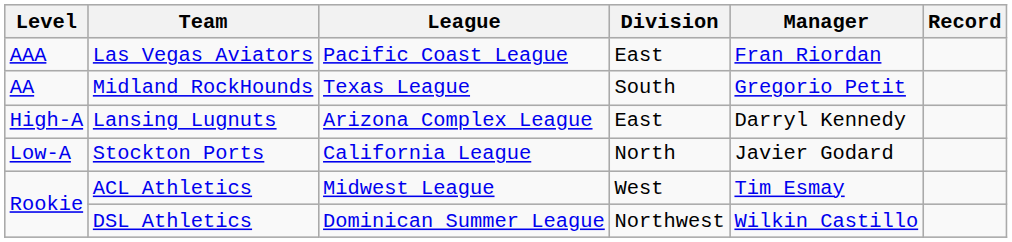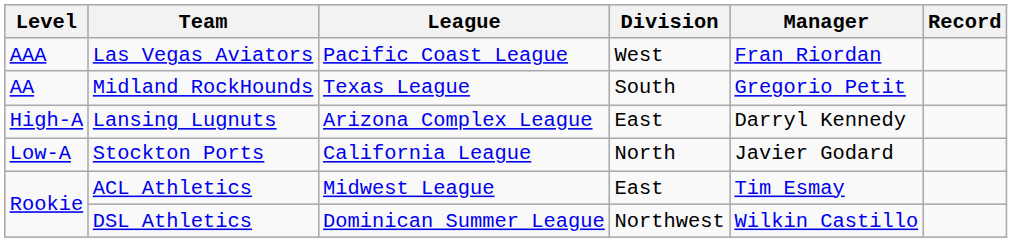Las Vegas Aviators | Division: East -> West
ACL Athletics | Division: West -> East
